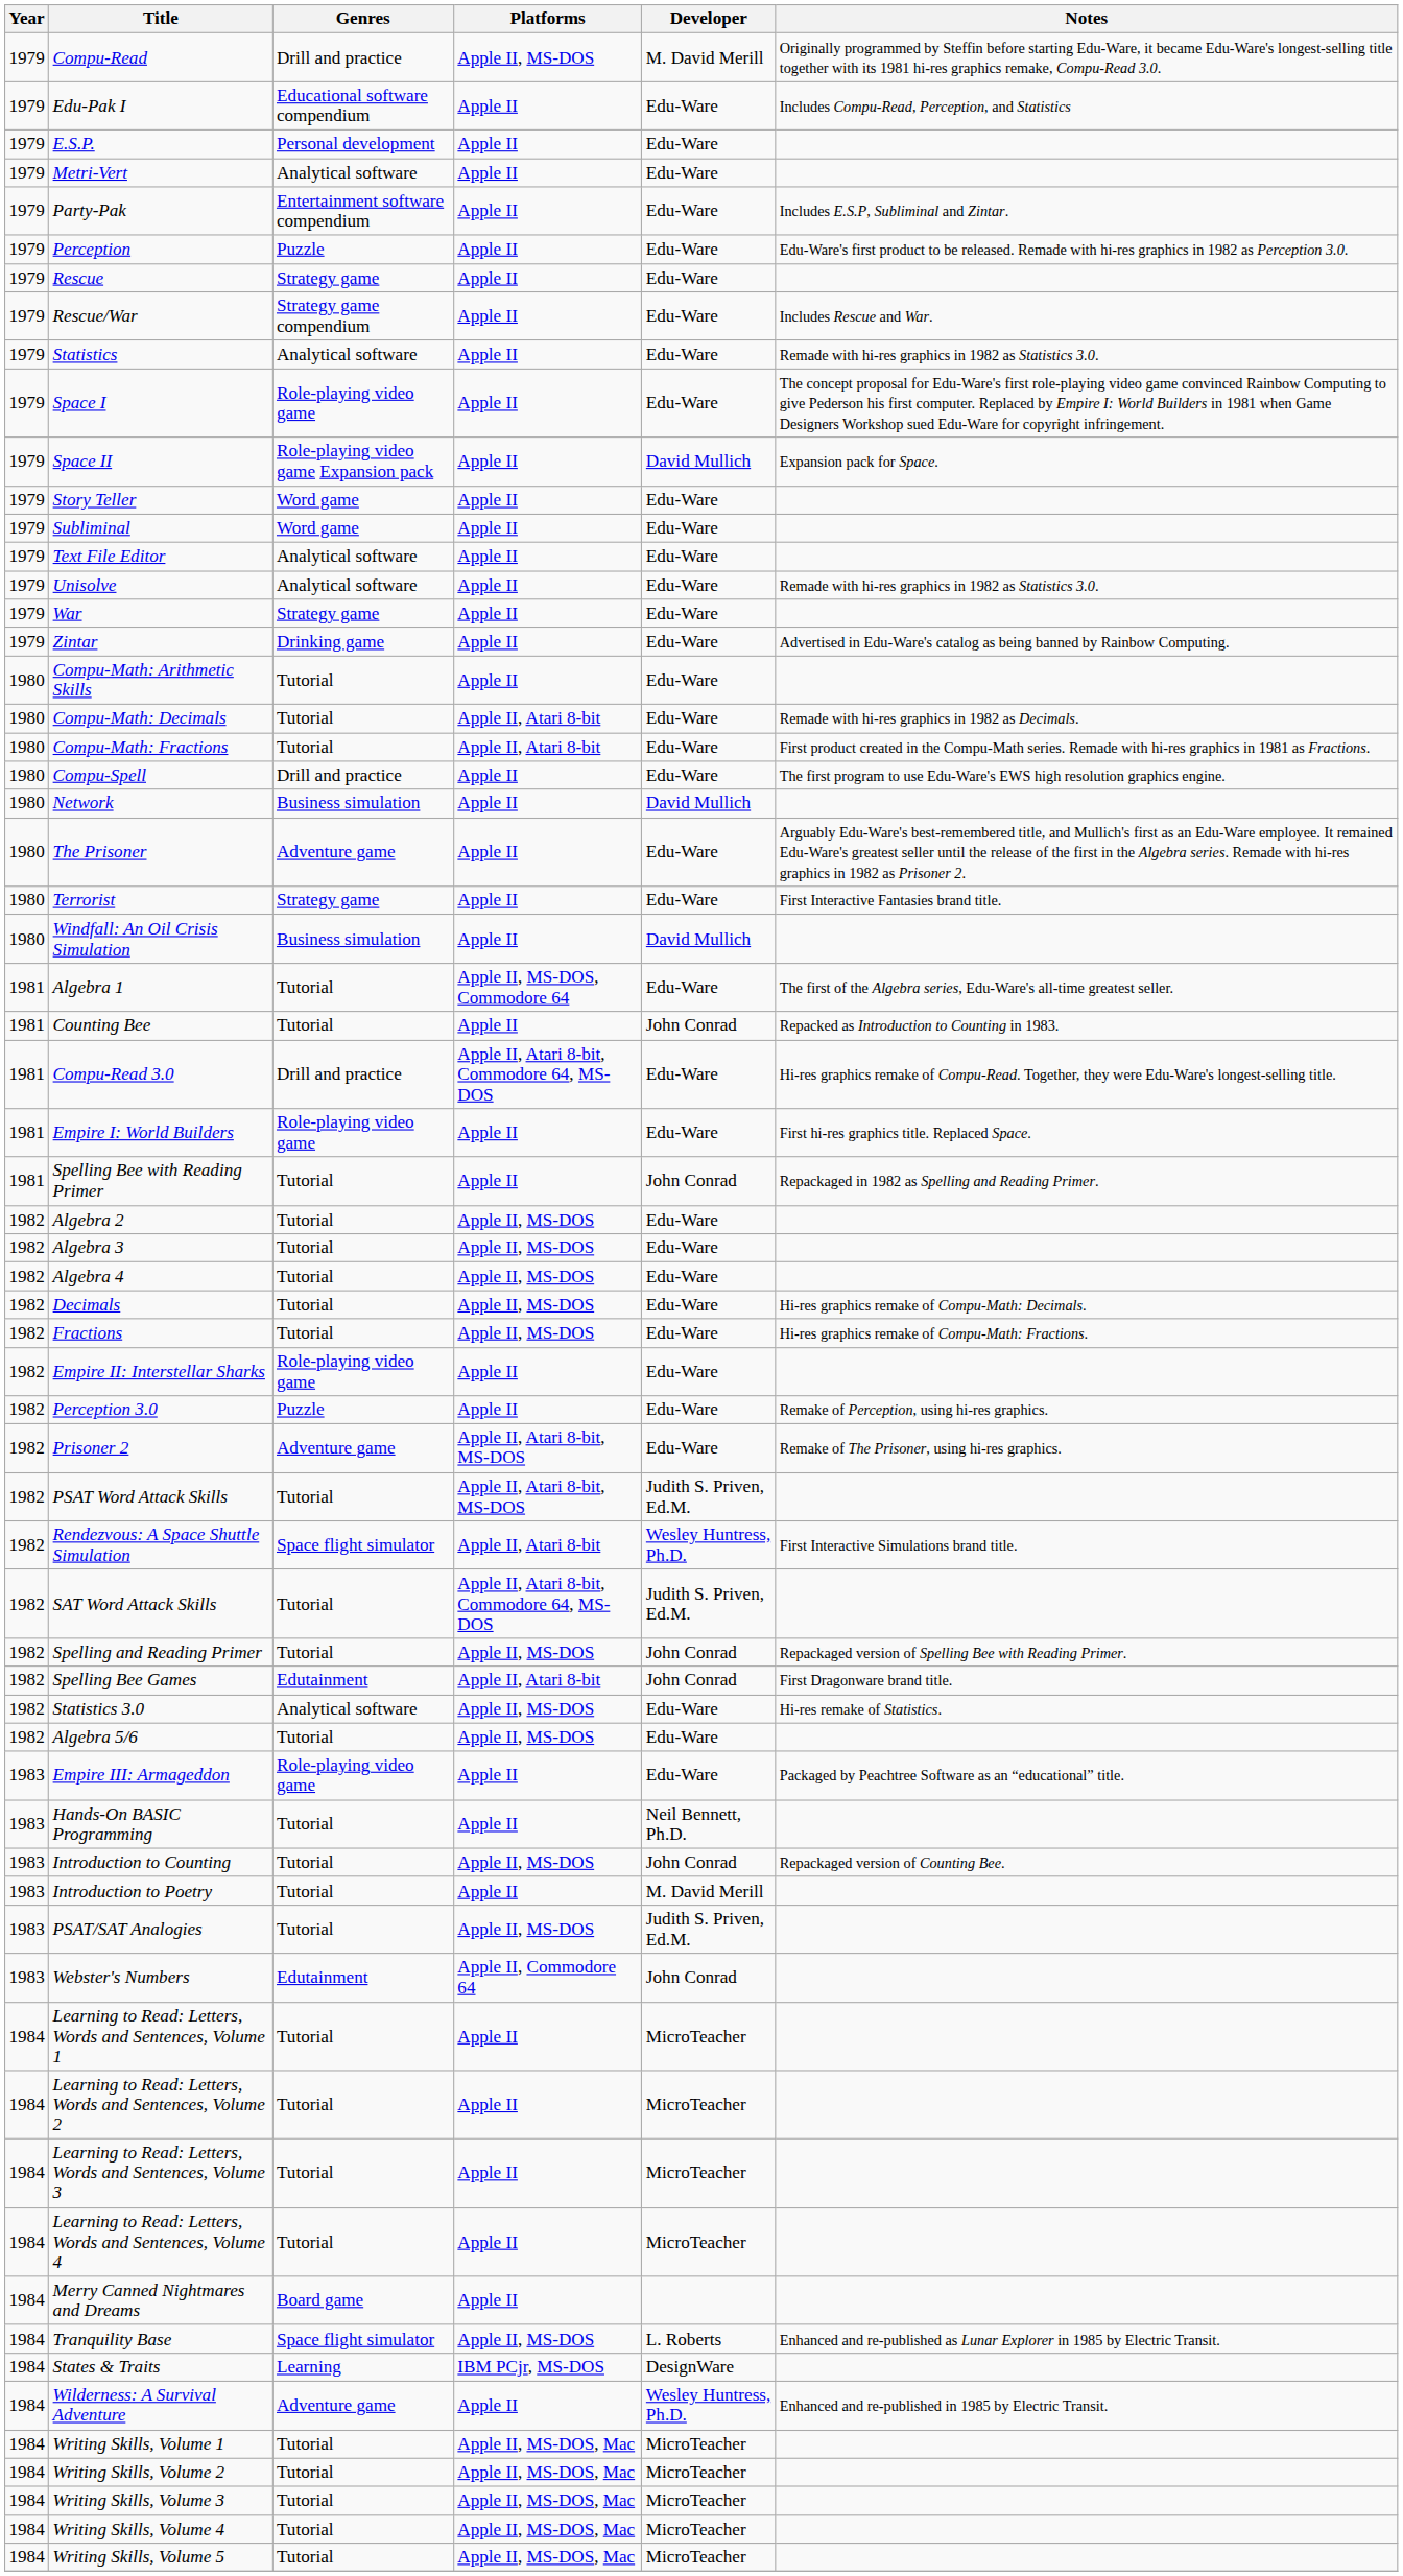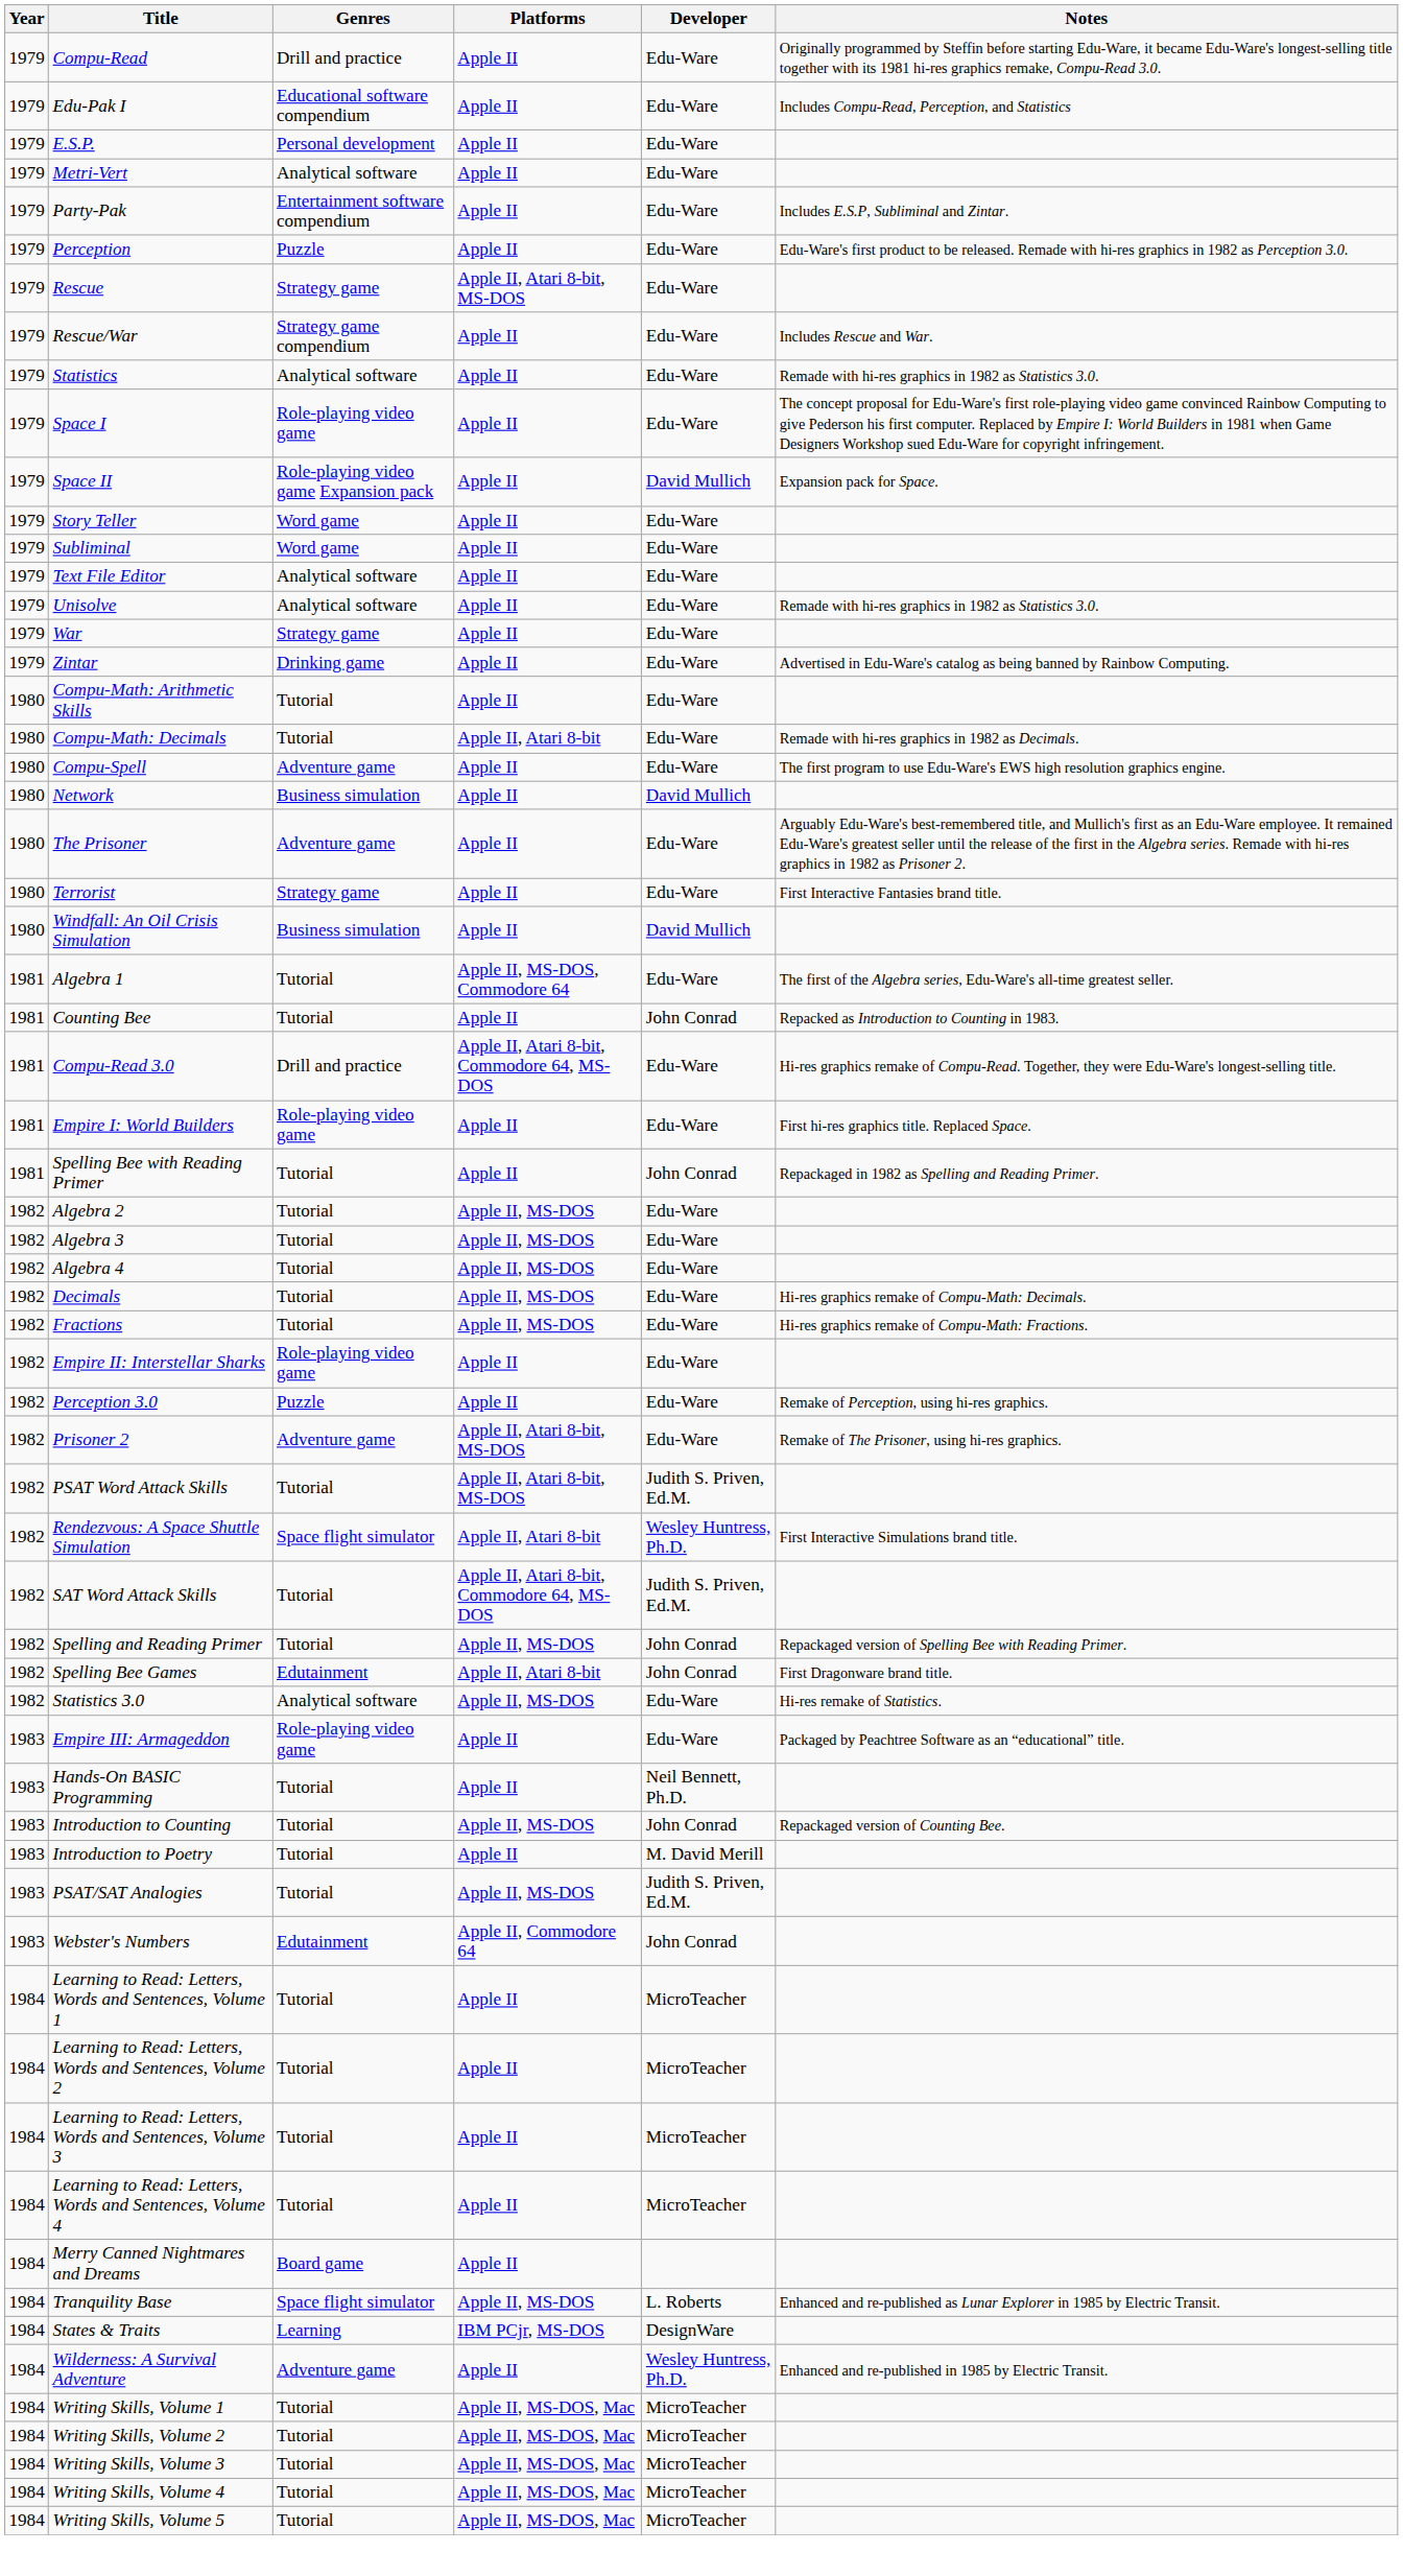Compu-Read | Platforms: Apple II, MS-DOS -> Apple II
Compu-Read | Developer: M. David Merill -> Edu-Ware
Rescue | Platforms: Apple II -> Apple II, Atari 8-bit, MS-DOS
- row: 1980 | Compu-Math: Fractions | Tutorial | Apple II, Atari 8-bit | Edu-Ware | First product created in the Compu-Math series. Remade with hi-res graphics in 1981 as Fractions.
Compu-Spell | Genres: Drill and practice -> Adventure game
- row: 1982 | Algebra 5/6 | Tutorial | Apple II, MS-DOS | Edu-Ware
